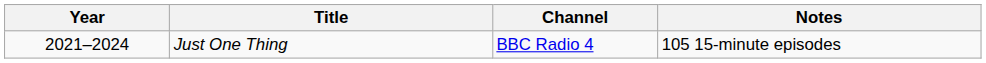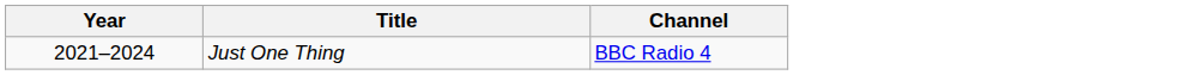- column: Notes | 105 15-minute episodes
